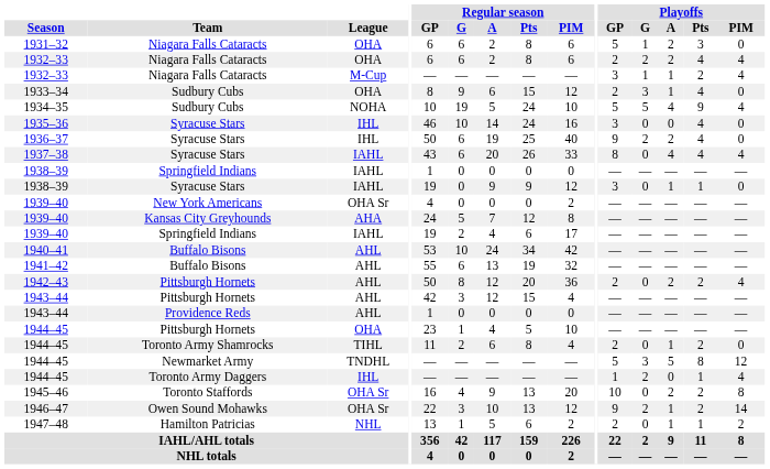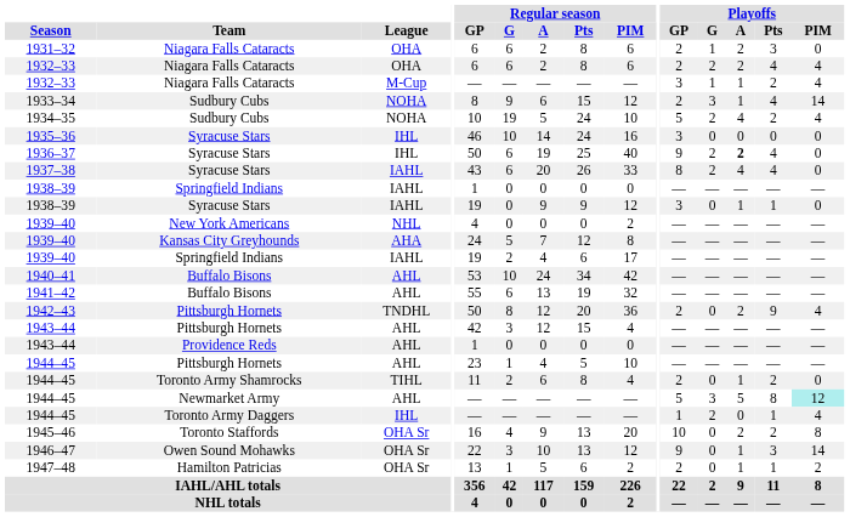1931–32 | Playoffs / GP: 5 -> 2
1933–34 | League: OHA -> NOHA
1933–34 | Playoffs / PIM: 0 -> 14
1934–35 | Playoffs / G: 5 -> 2
1934–35 | Playoffs / Pts: 9 -> 2
1935–36 | Playoffs / Pts: 4 -> 0
1936–37 | Playoffs / A: normal -> bold
1937–38 | Playoffs / G: 0 -> 2
1937–38 | Playoffs / PIM: 4 -> 0
1939–40 / New York Americans | League: OHA Sr -> NHL
1942–43 | League: AHL -> TNDHL
1942–43 | Playoffs / Pts: 2 -> 9
1944–45 / Pittsburgh Hornets | League: OHA -> AHL
1944–45 / Newmarket Army | League: TNDHL -> AHL
1944–45 / Newmarket Army | Playoffs / PIM: no background -> paleturquoise background
1946–47 | Playoffs / G: 2 -> 0
1946–47 | Playoffs / Pts: 2 -> 3
1947–48 | League: NHL -> OHA Sr
